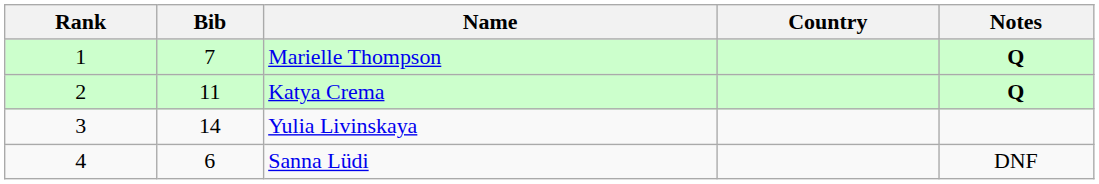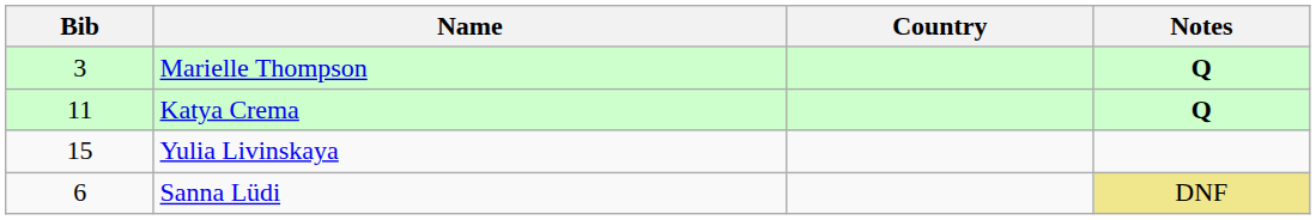- column: Rank | 1 | 2 | 3 | 4
Marielle Thompson | Bib: 7 -> 3
Yulia Livinskaya | Bib: 14 -> 15
Sanna Lüdi | Notes: no background -> khaki background
